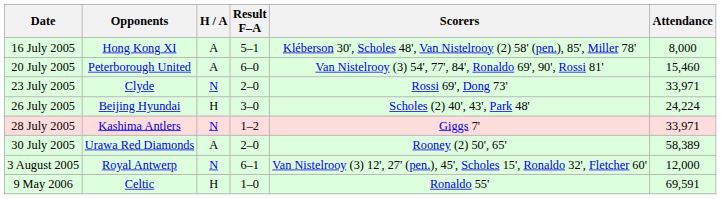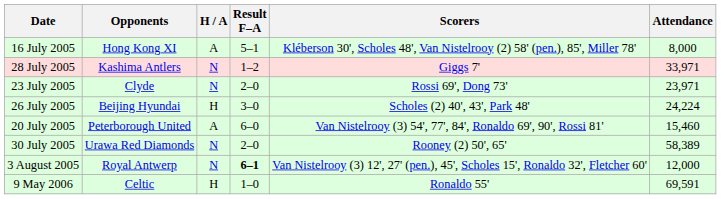rows swapped: 20 July 2005 <-> 28 July 2005
23 July 2005 | Attendance: 33,971 -> 23,971
30 July 2005 | H / A: A -> N
3 August 2005 | Result F–A: normal -> bold
